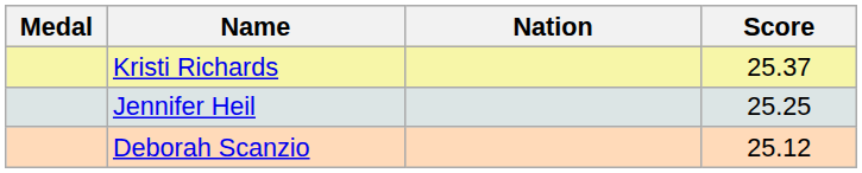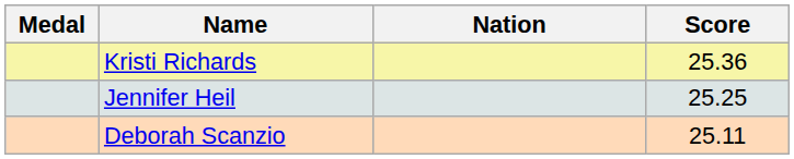Kristi Richards | Score: 25.37 -> 25.36
Deborah Scanzio | Score: 25.12 -> 25.11
